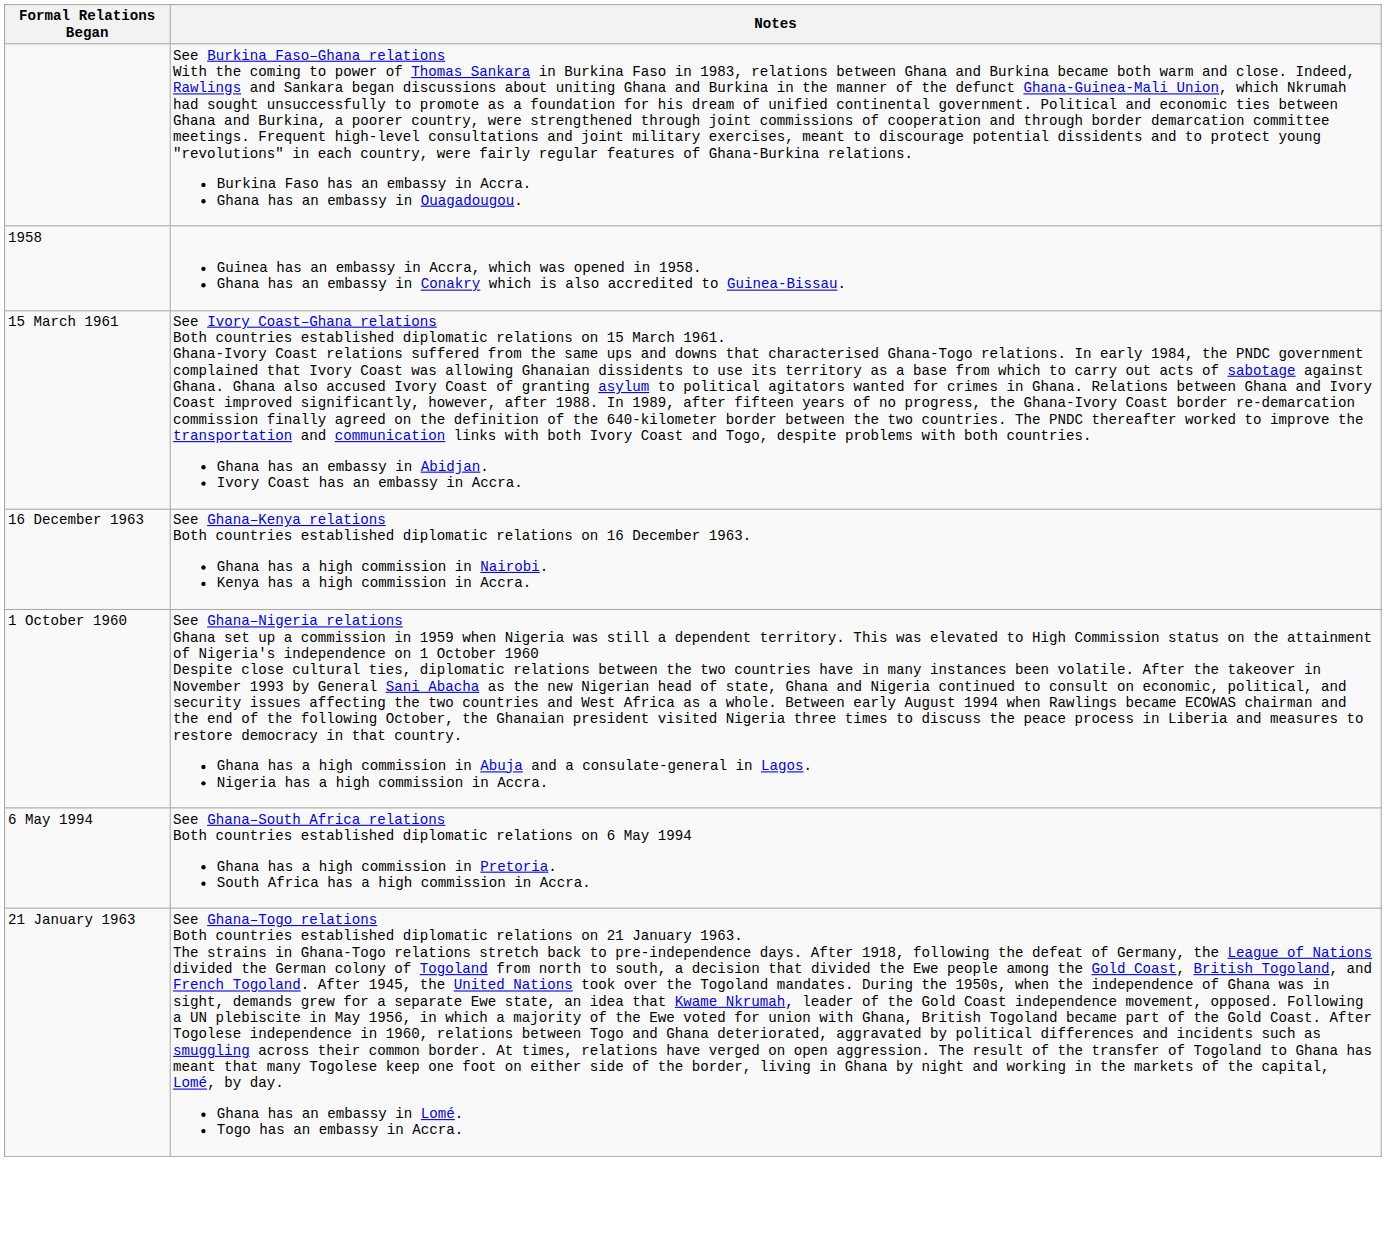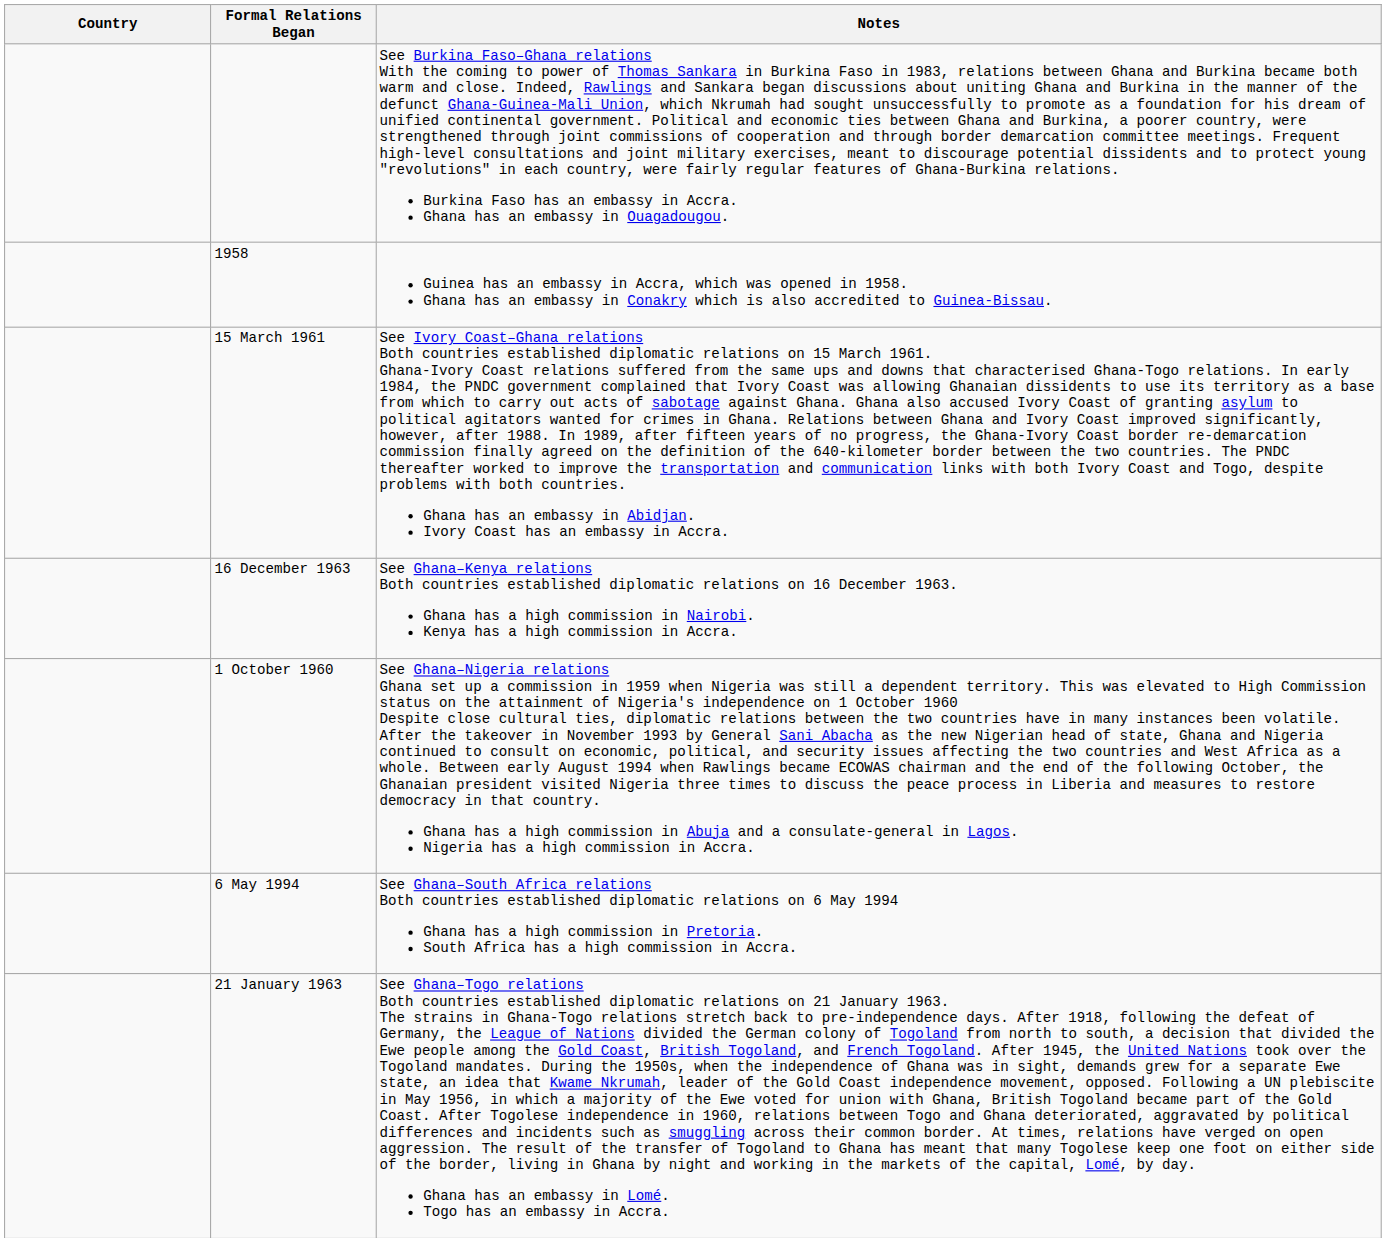+ column: Country
